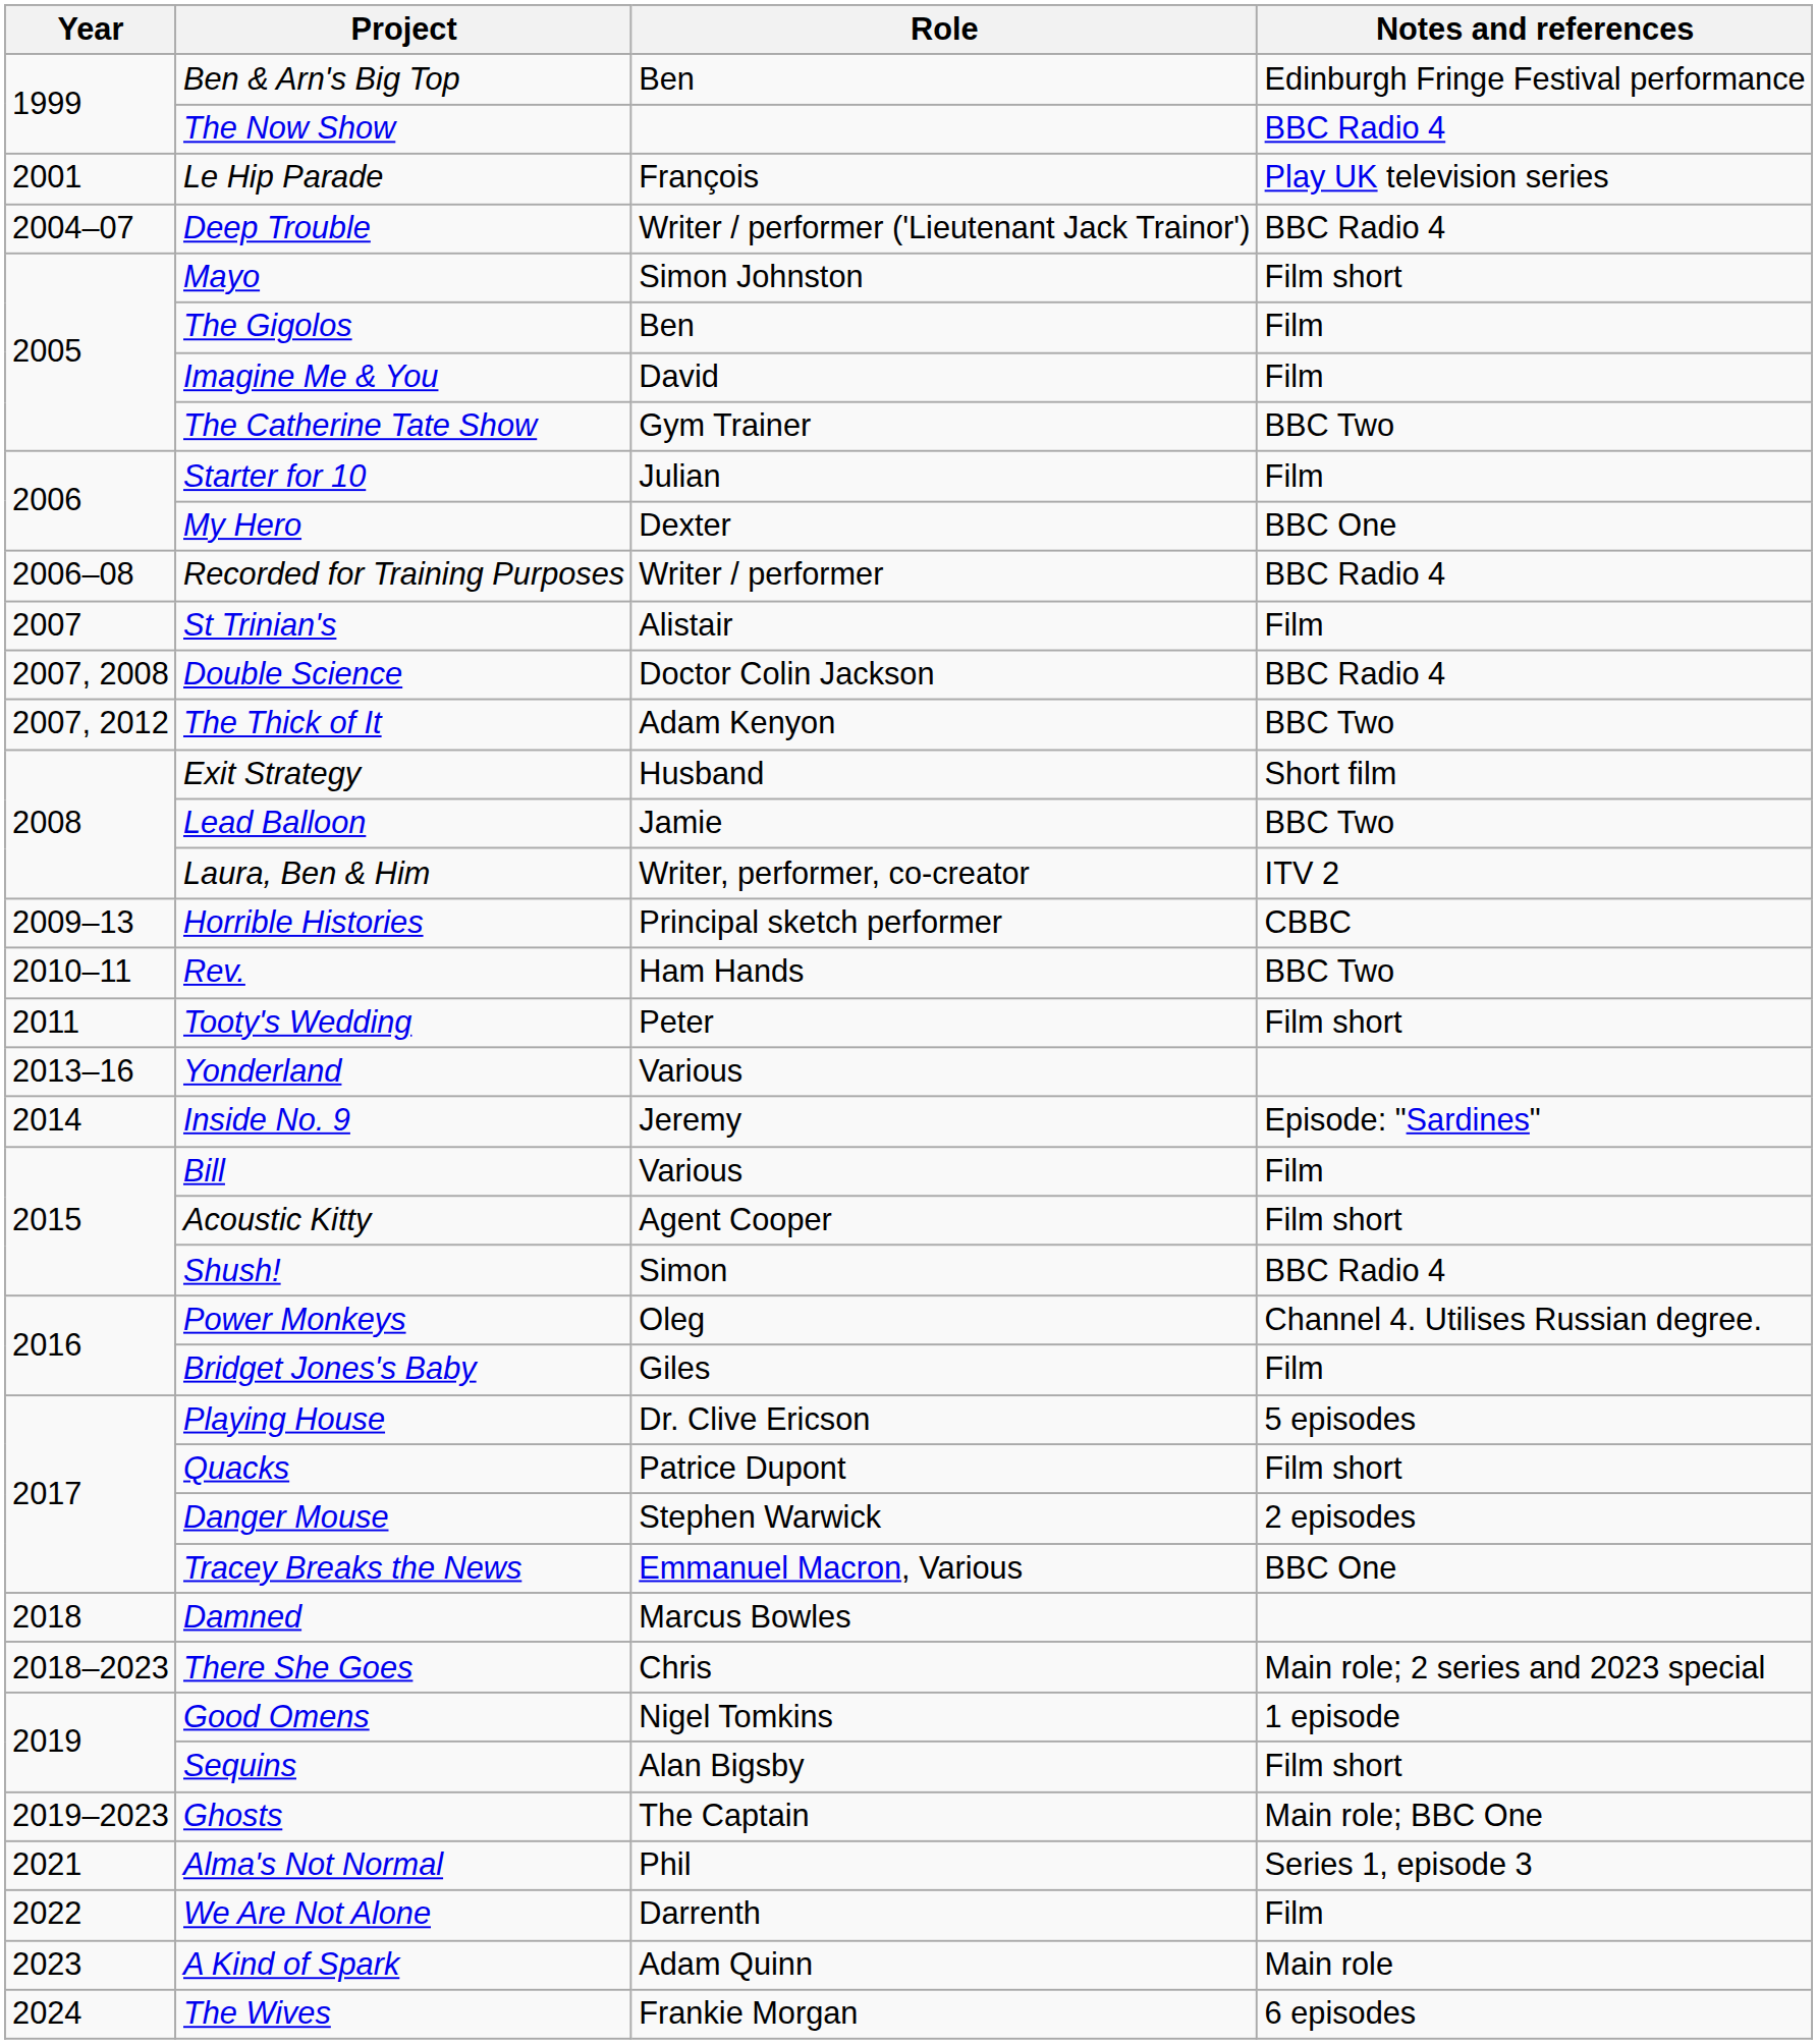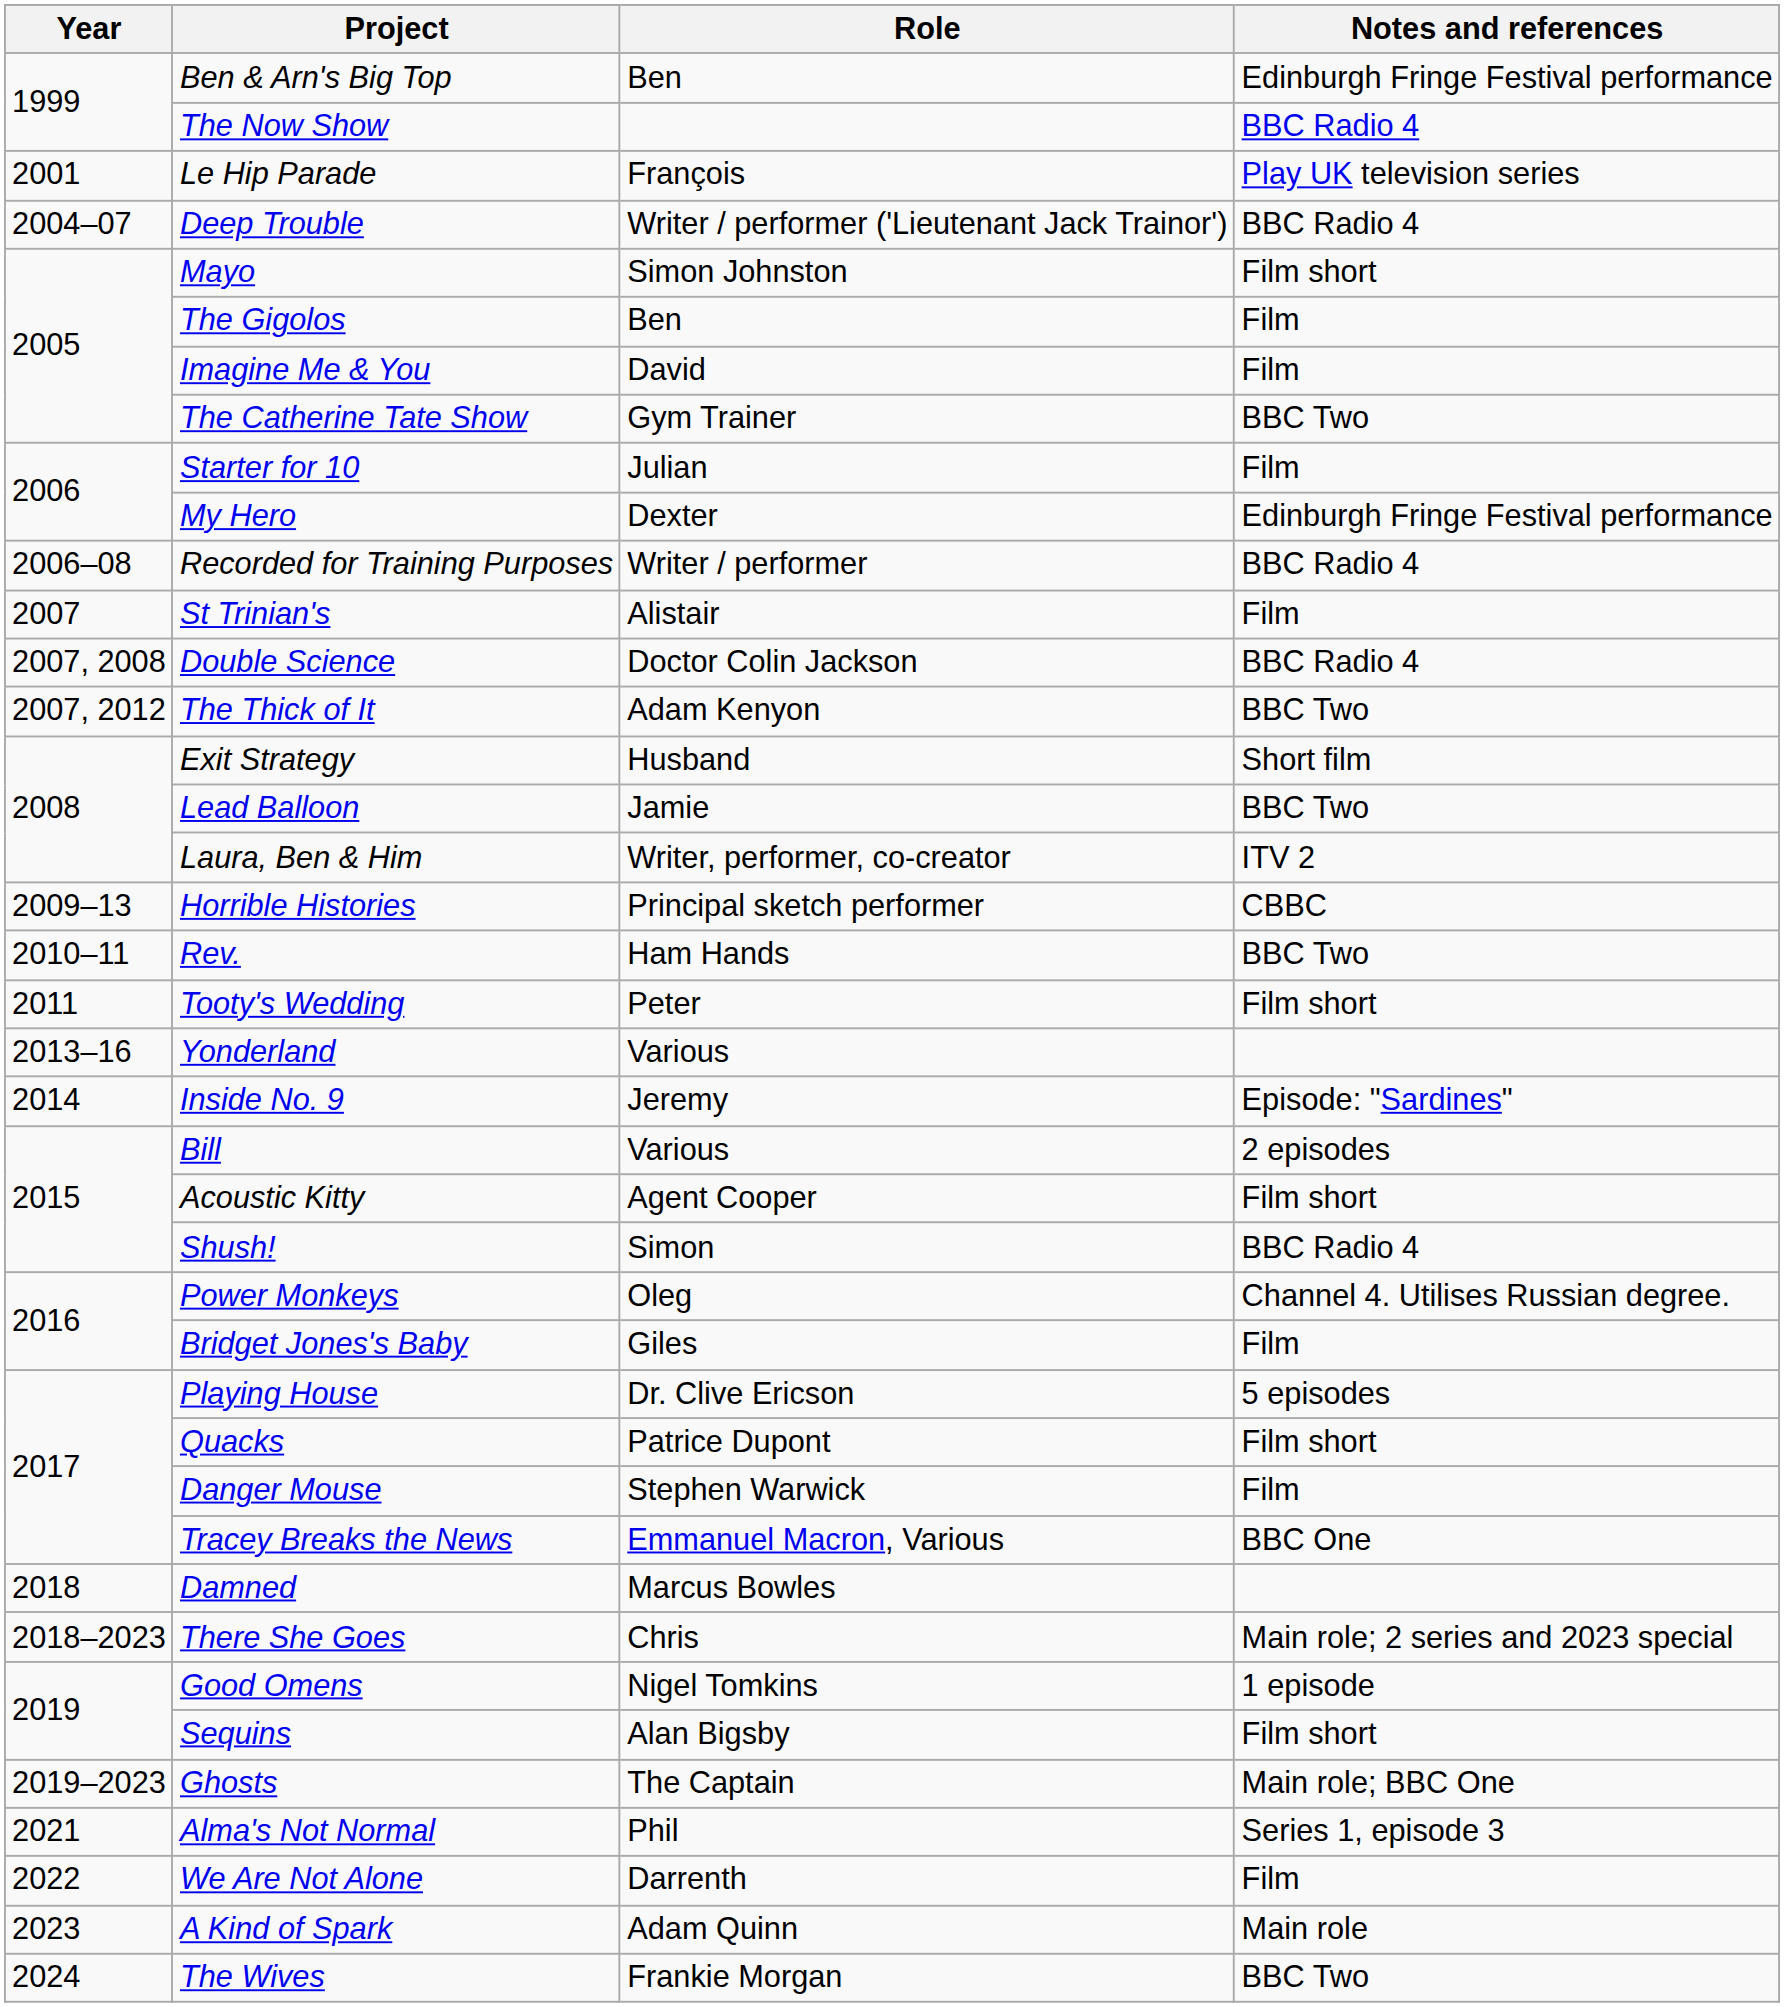My Hero | Notes and references: BBC One -> Edinburgh Fringe Festival performance
Bill | Notes and references: Film -> 2 episodes
Danger Mouse | Notes and references: 2 episodes -> Film
The Wives | Notes and references: 6 episodes -> BBC Two
